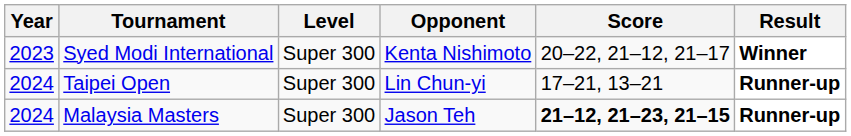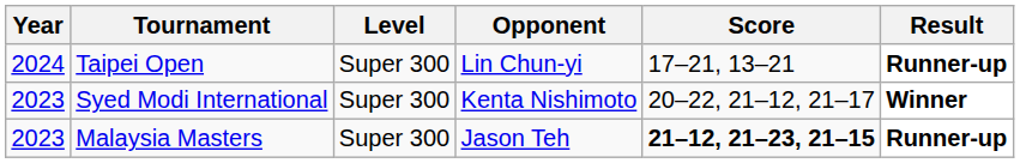rows swapped: Syed Modi International <-> Taipei Open
Malaysia Masters | Year: 2024 -> 2023
